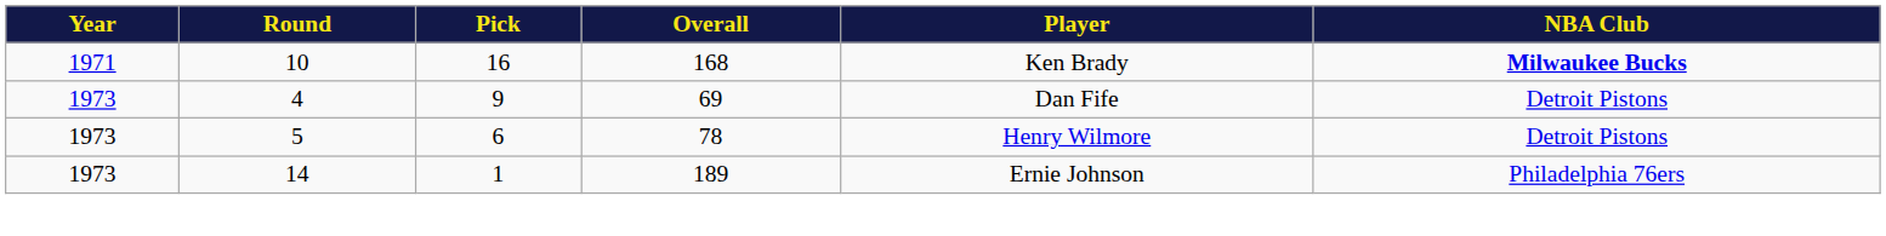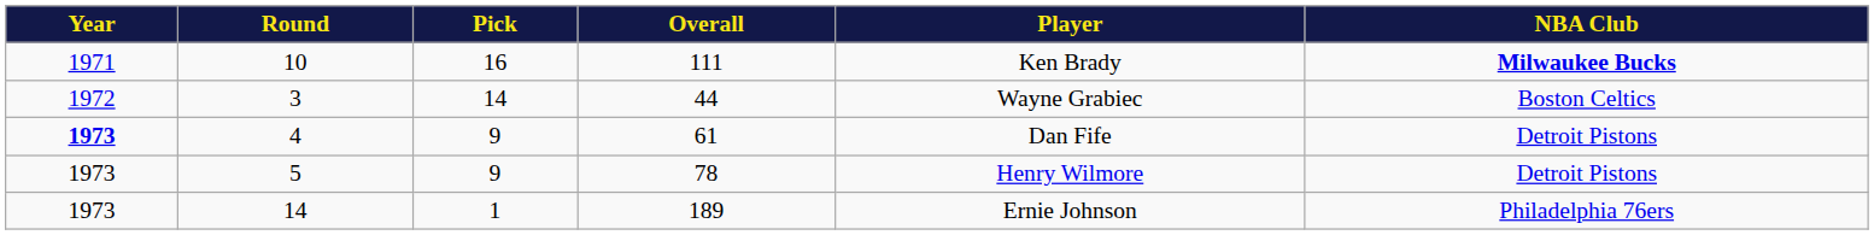10 | Overall: 168 -> 111
+ row: 1972 | 3 | 14 | 44 | Wayne Grabiec | Boston Celtics
4 | Year: normal -> bold
4 | Overall: 69 -> 61
5 | Pick: 6 -> 9
